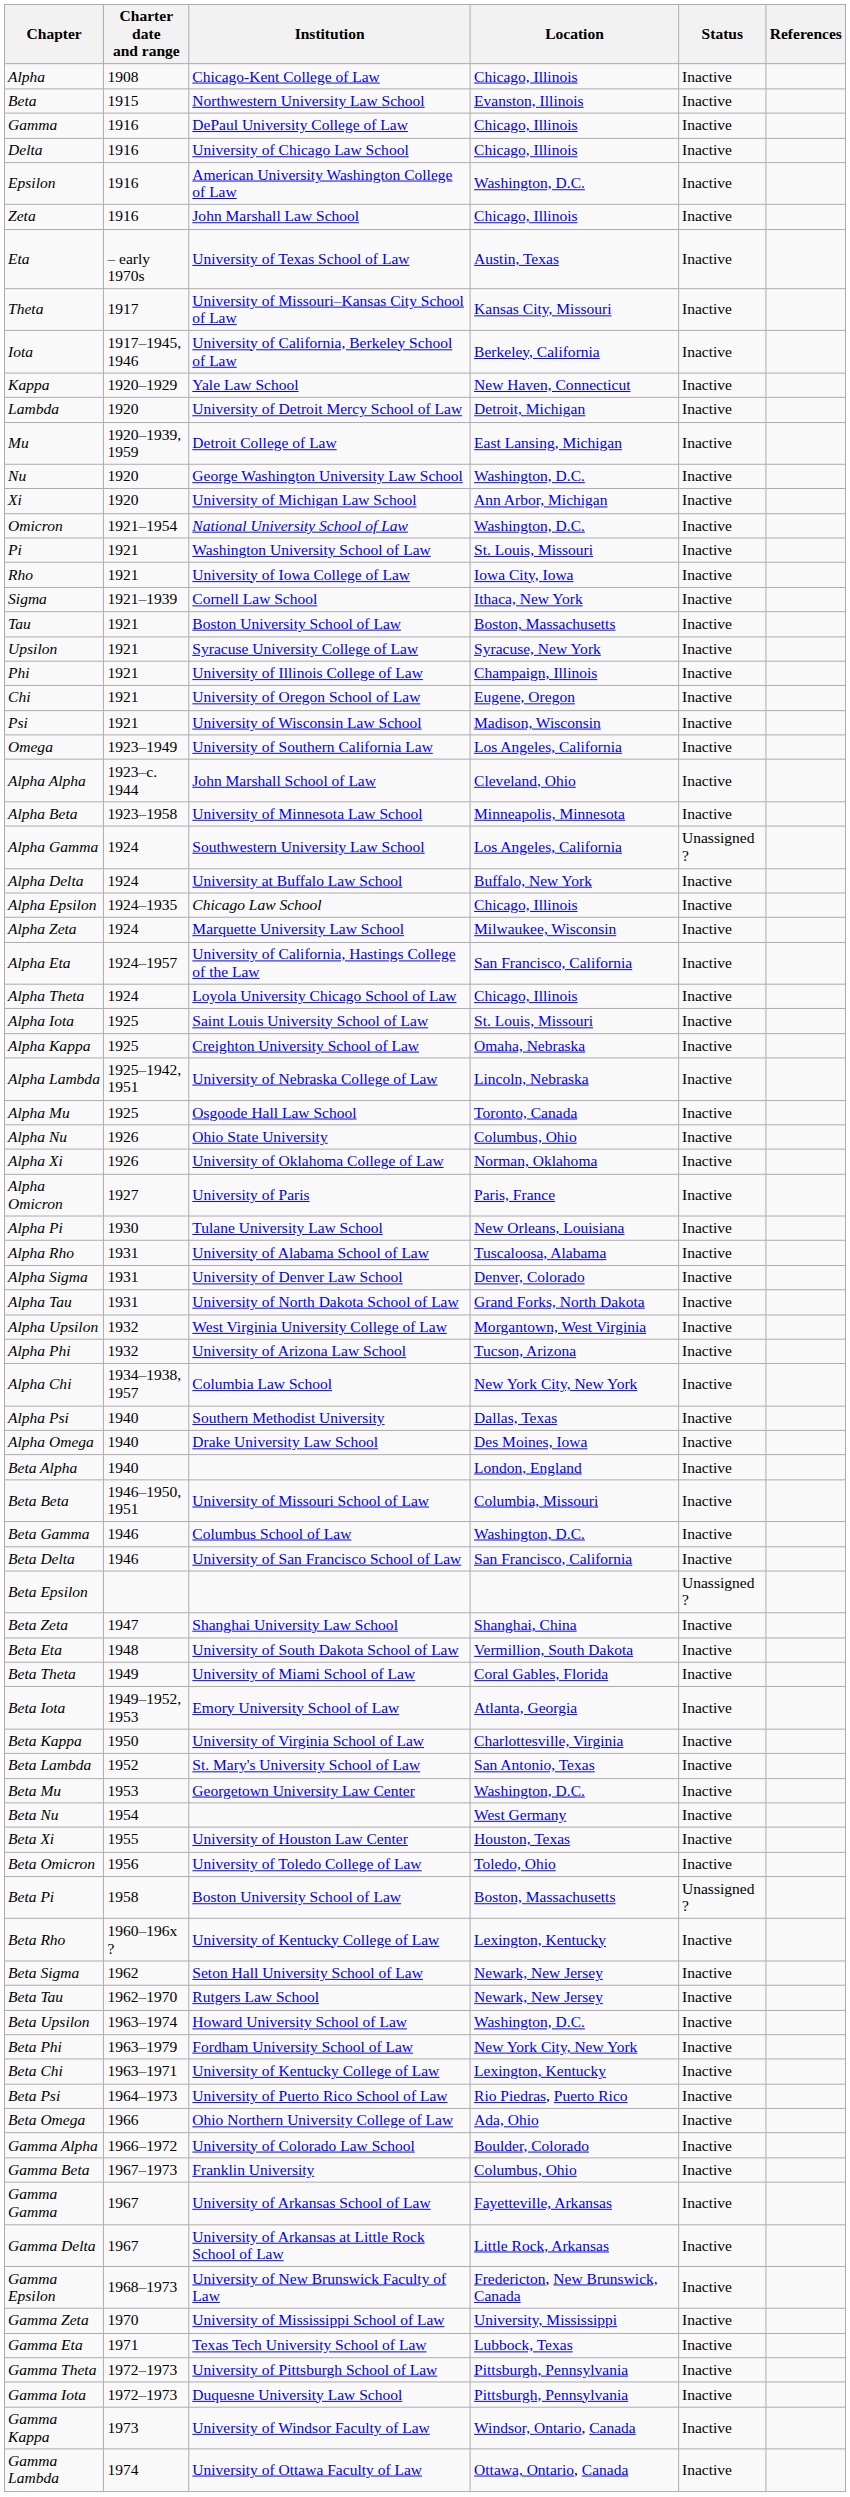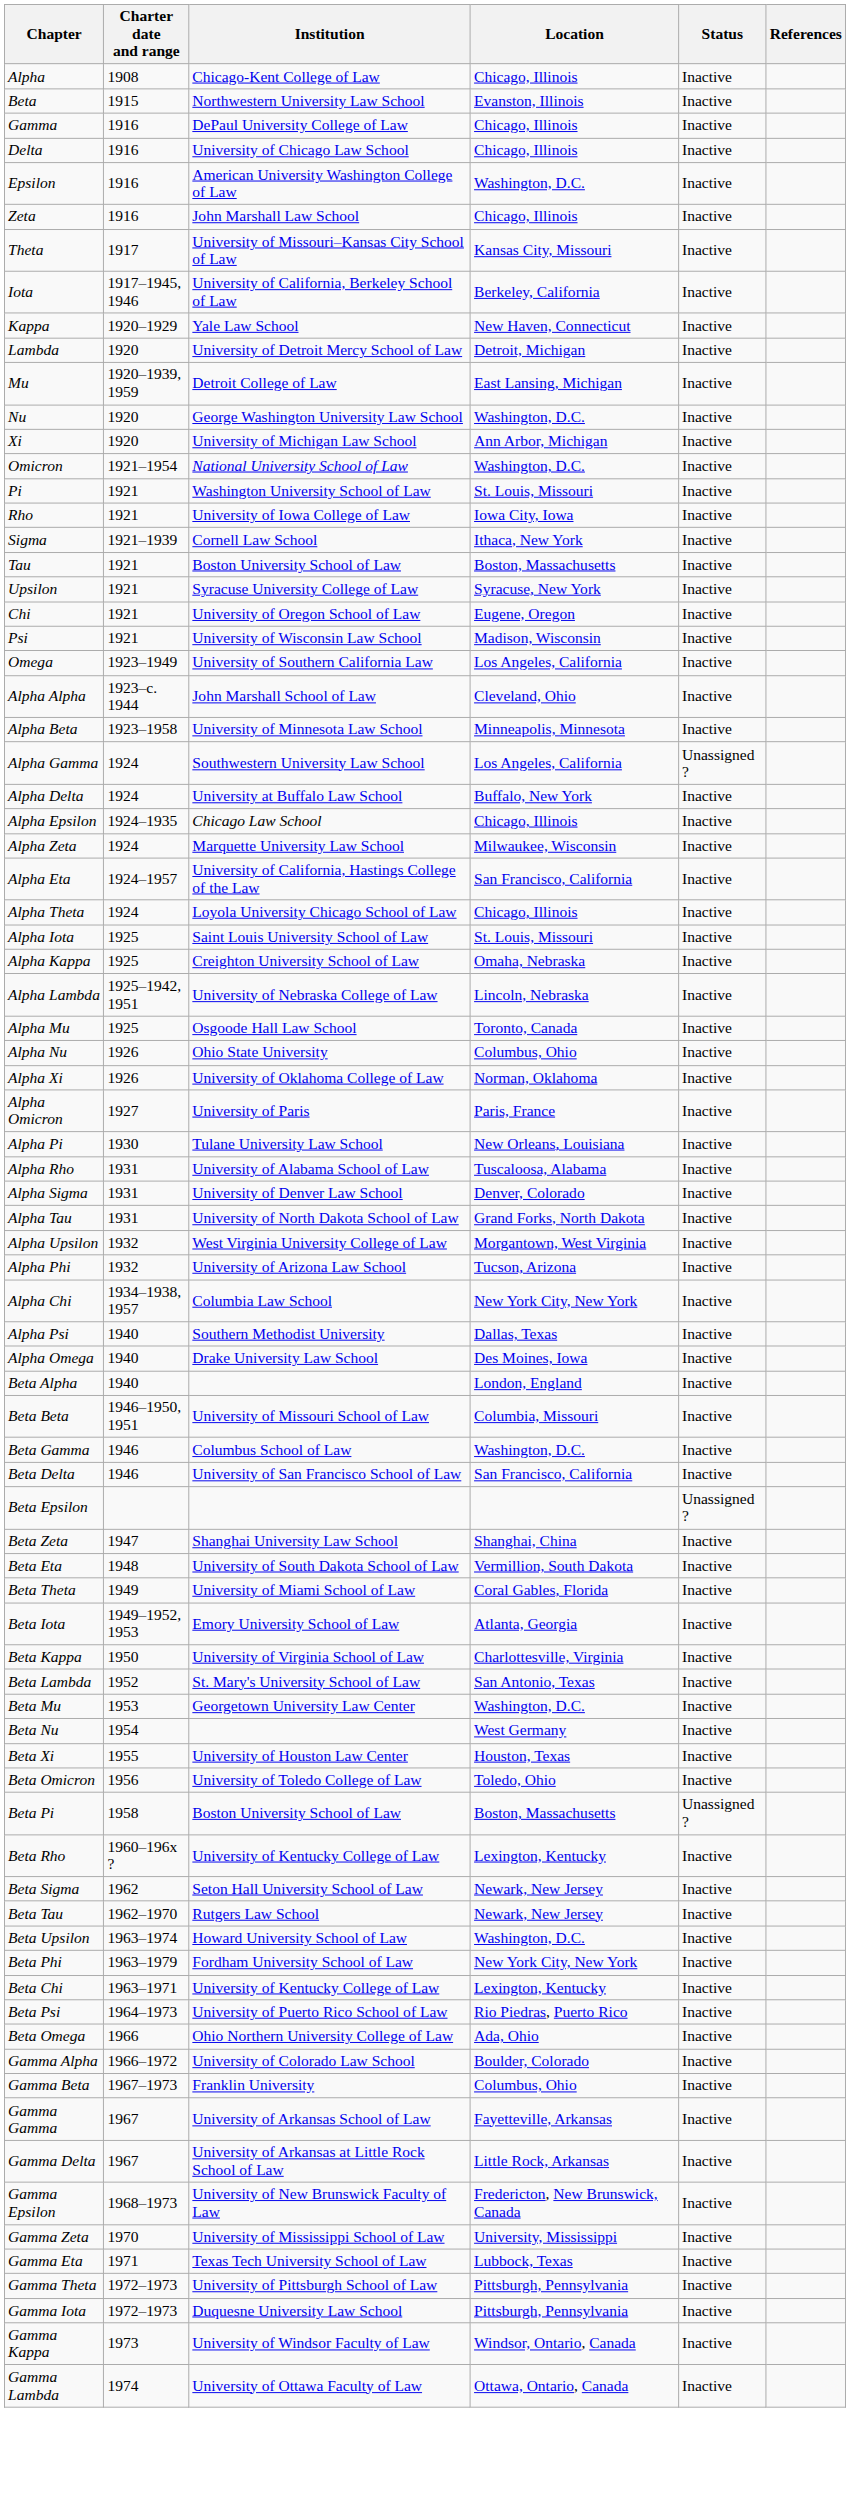- row: Eta | – early 1970s | University of Texas School of Law | Austin, Texas | Inactive
- row: Phi | 1921 | University of Illinois College of Law | Champaign, Illinois | Inactive
